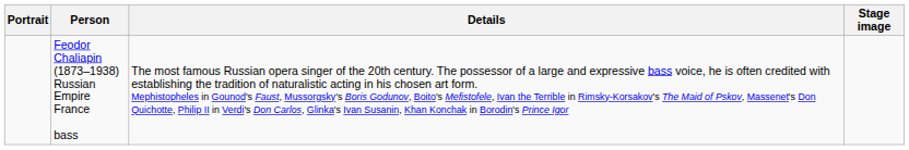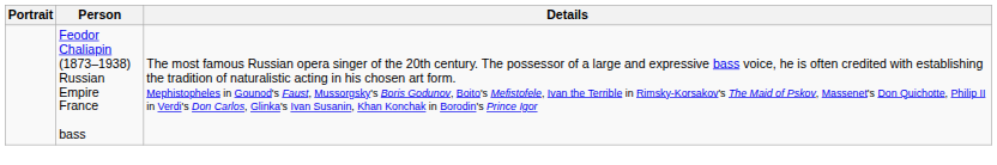- column: Stage image
